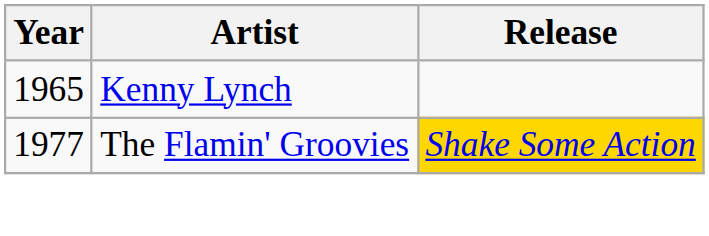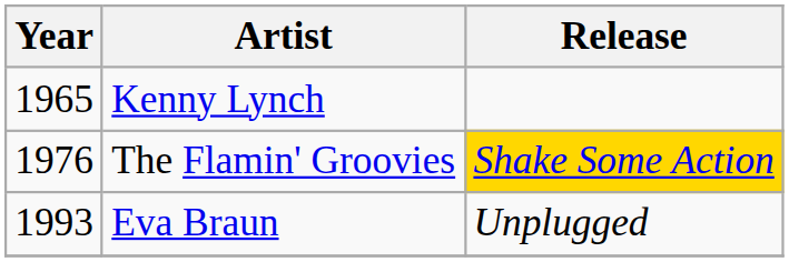The Flamin' Groovies | Year: 1977 -> 1976
+ row: 1993 | Eva Braun | Unplugged
